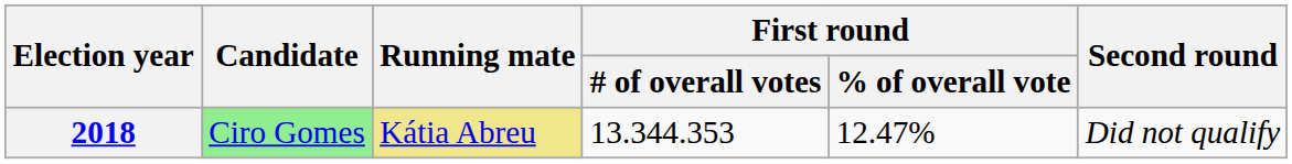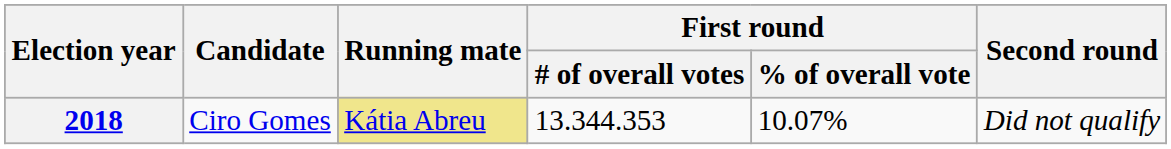2018 | Candidate: lightgreen background -> no background
2018 | First round / % of overall vote: 12.47% -> 10.07%
